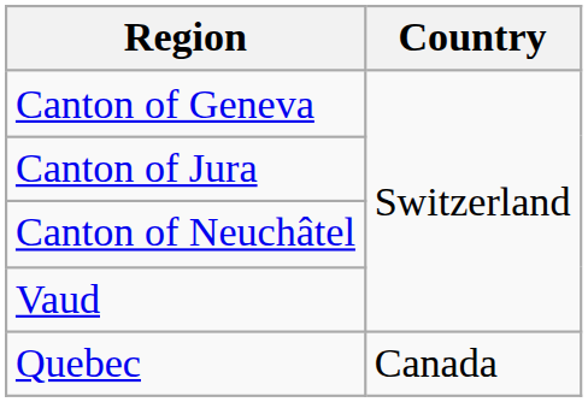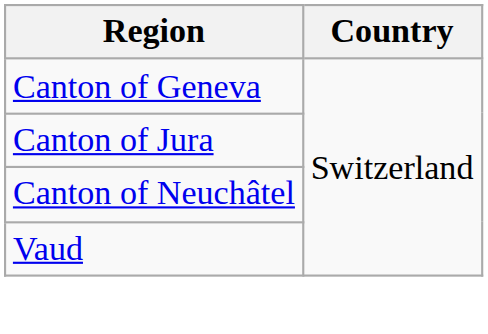- row: Quebec | Canada
